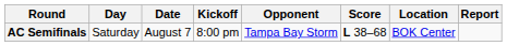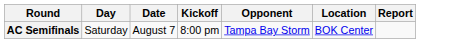- column: Score | L 38–68
